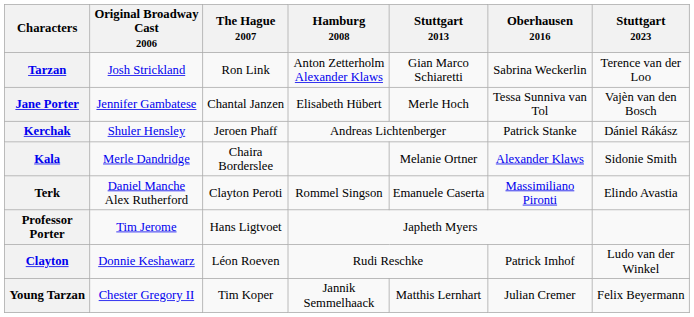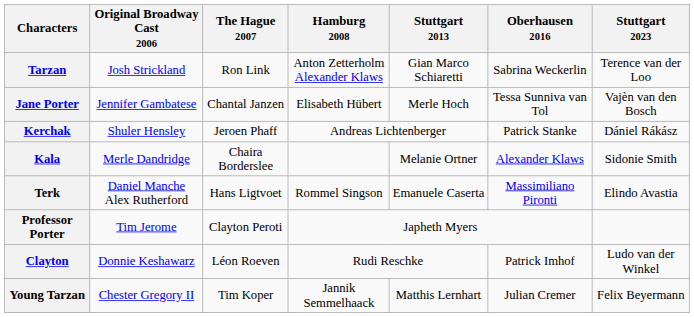Terk | The Hague 2007: Clayton Peroti -> Hans Ligtvoet
Professor Porter | The Hague 2007: Hans Ligtvoet -> Clayton Peroti
